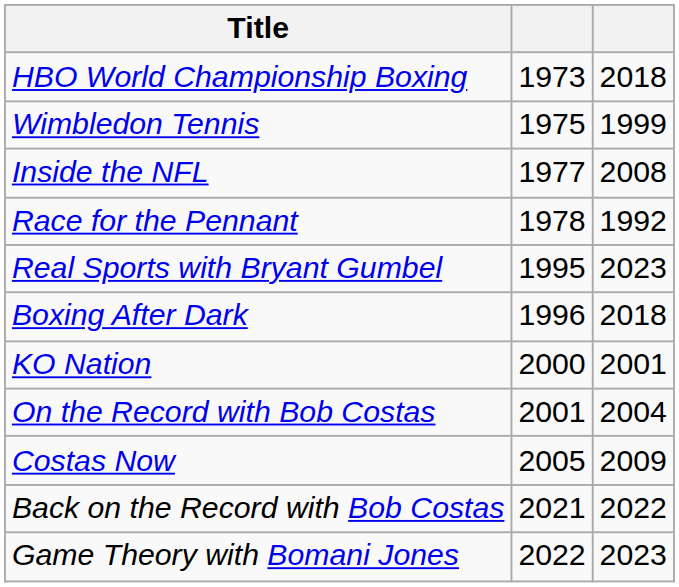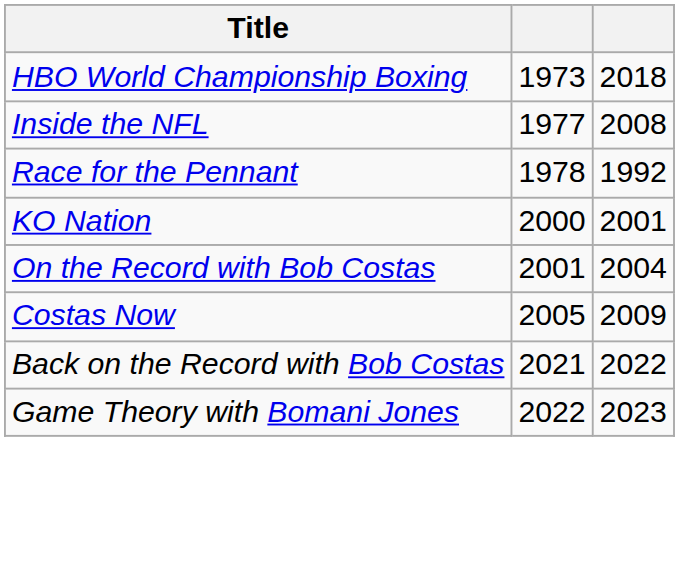- row: Wimbledon Tennis | 1975 | 1999
- row: Real Sports with Bryant Gumbel | 1995 | 2023
- row: Boxing After Dark | 1996 | 2018
